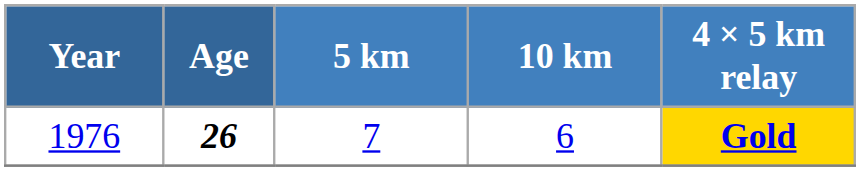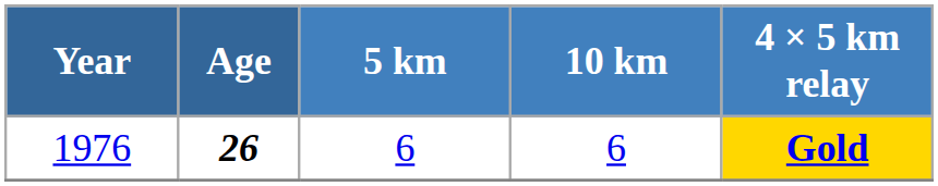1976 | 5 km: 7 -> 6
